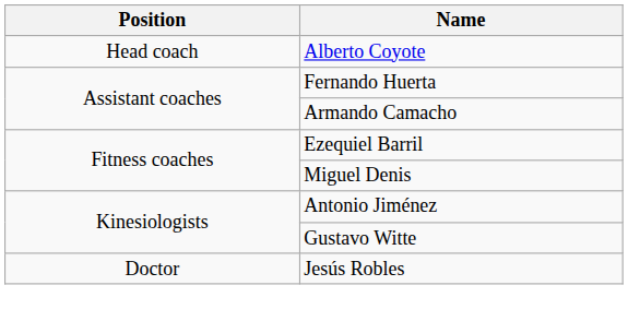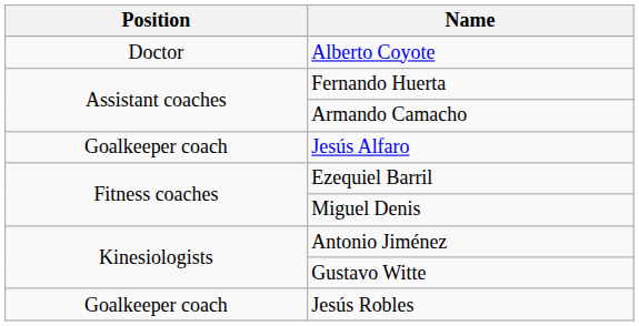Alberto Coyote | Position: Head coach -> Doctor
+ row: Goalkeeper coach | Jesús Alfaro
Jesús Robles | Position: Doctor -> Goalkeeper coach
